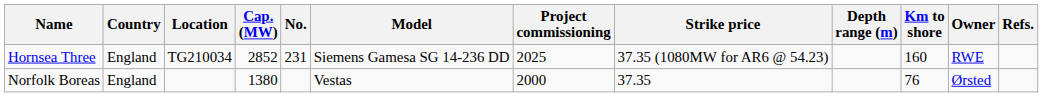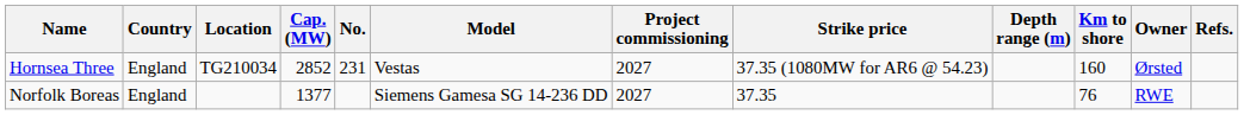Hornsea Three | Model: Siemens Gamesa SG 14-236 DD -> Vestas
Hornsea Three | Project commissioning: 2025 -> 2027
Hornsea Three | Owner: RWE -> Ørsted
Norfolk Boreas | Cap. (MW): 1380 -> 1377
Norfolk Boreas | Model: Vestas -> Siemens Gamesa SG 14-236 DD
Norfolk Boreas | Project commissioning: 2000 -> 2027
Norfolk Boreas | Owner: Ørsted -> RWE
